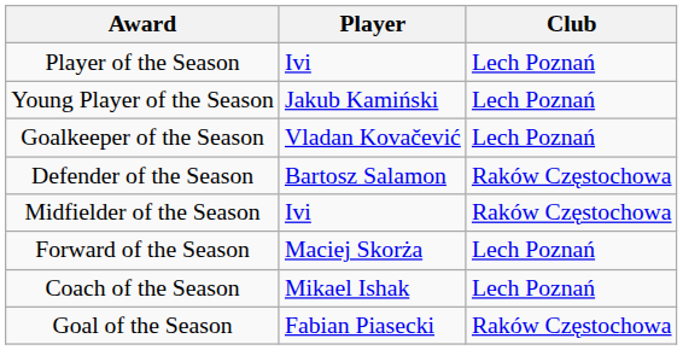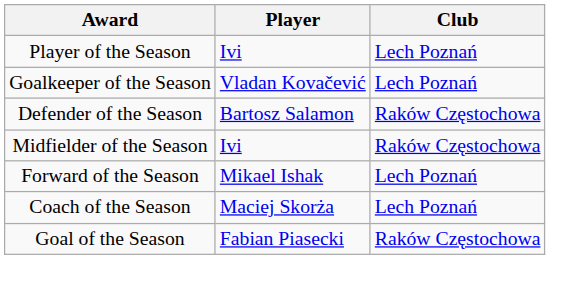- row: Young Player of the Season | Jakub Kamiński | Lech Poznań
Forward of the Season | Player: Maciej Skorża -> Mikael Ishak
Coach of the Season | Player: Mikael Ishak -> Maciej Skorża
